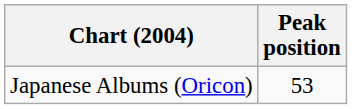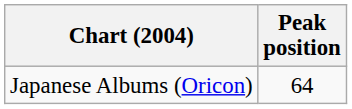Japanese Albums (Oricon) | Peak position: 53 -> 64
